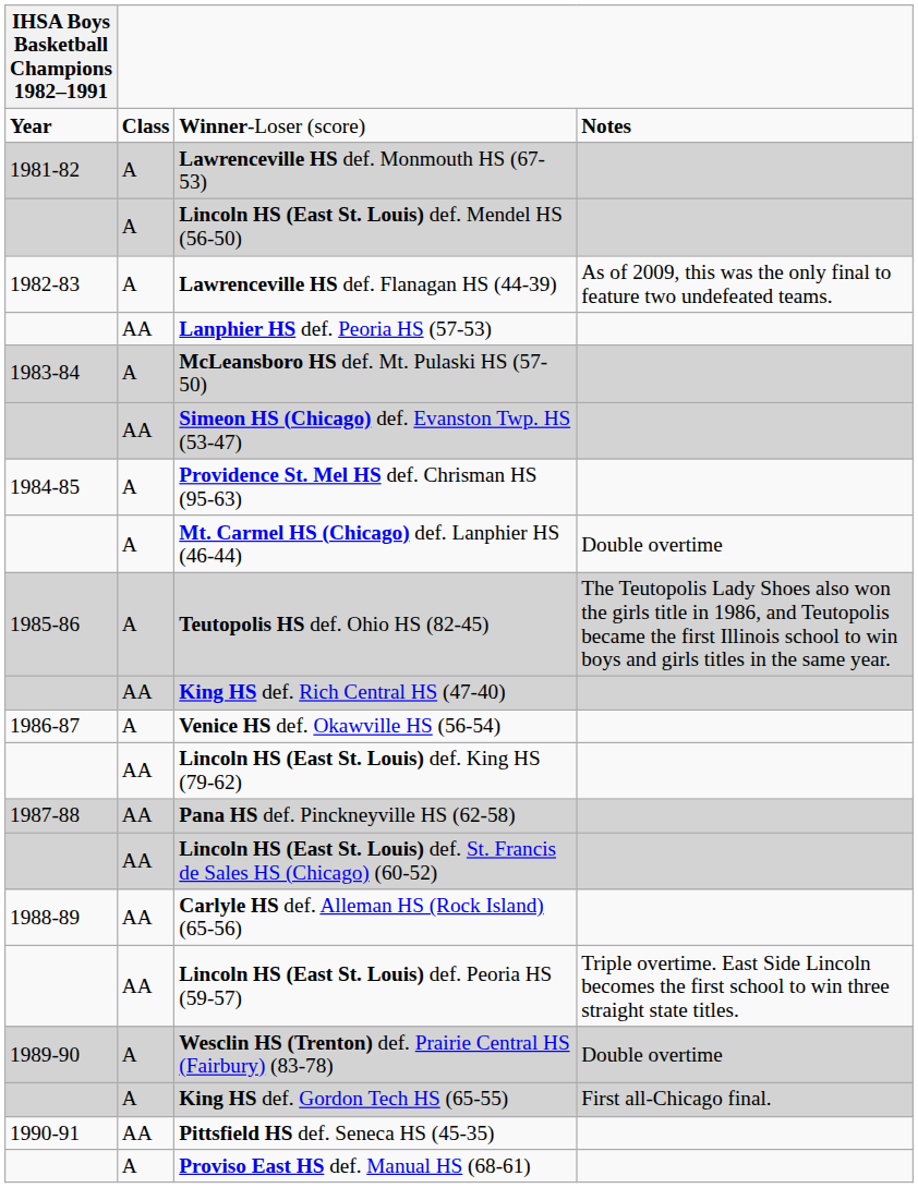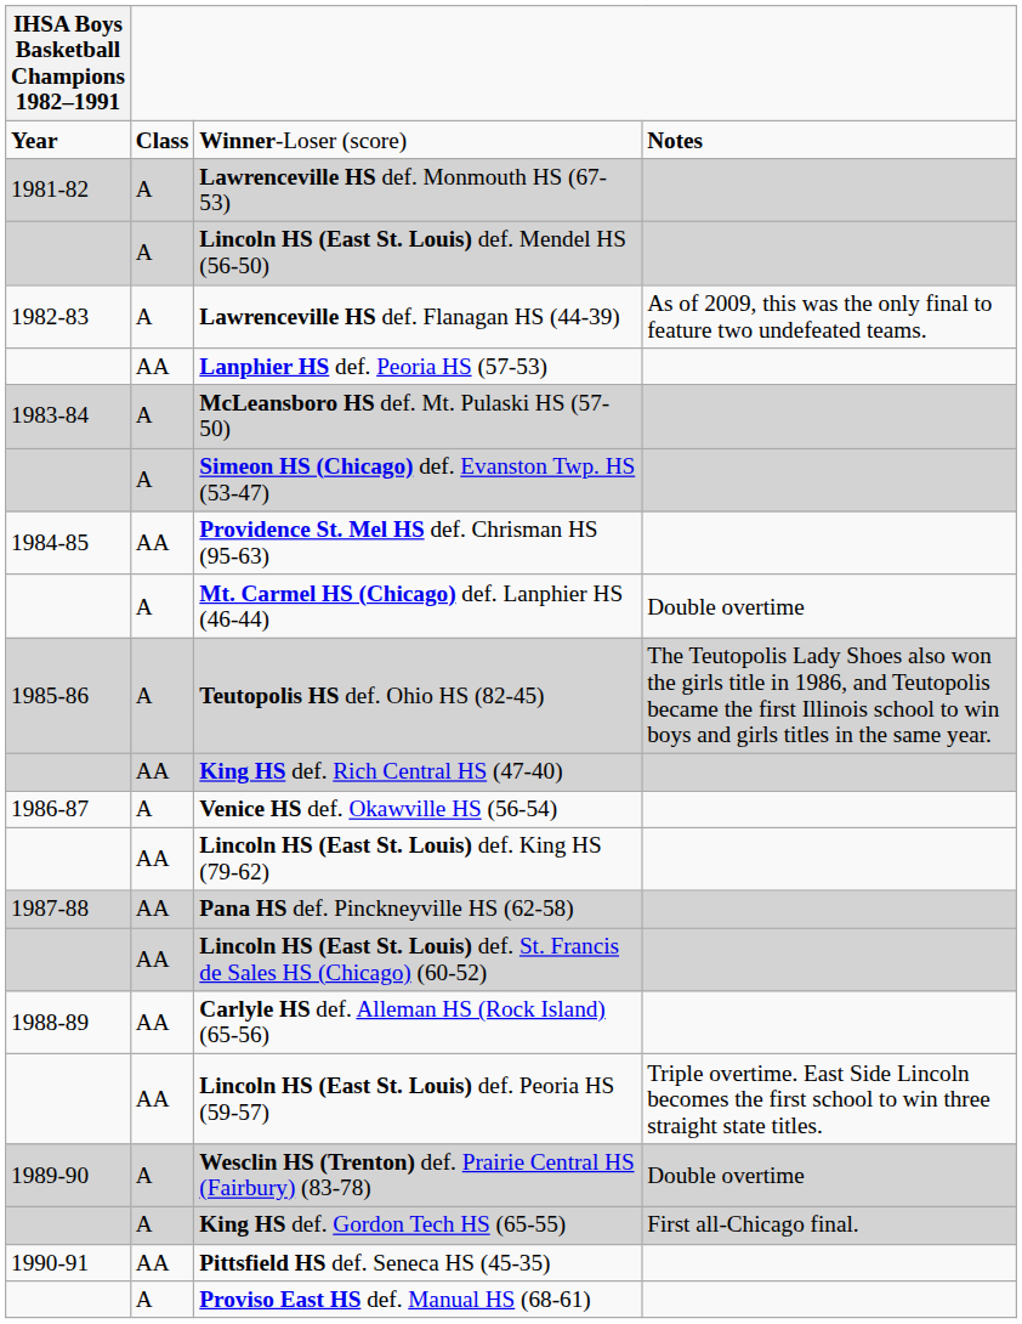Simeon HS (Chicago) def. Evanston Twp. HS (53-47) | column 2: AA -> A
Providence St. Mel HS def. Chrisman HS (95-63) | column 2: A -> AA
